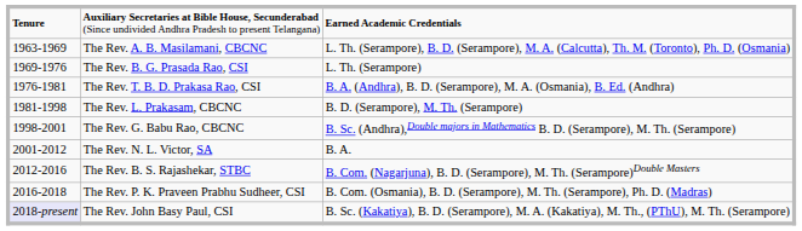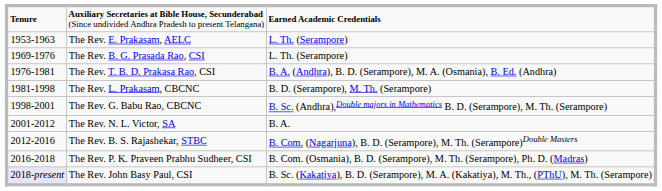+ row: 1953-1963 | The Rev. E. Prakasam, AELC | L. Th. (Serampore)
- row: 1963-1969 | The Rev. A. B. Masilamani, CBCNC | L. Th. (Serampore), B. D. (Serampore), M. A. (Calcutta), Th. M. (Toronto), Ph. D. (Osmania)
